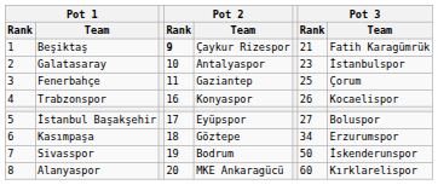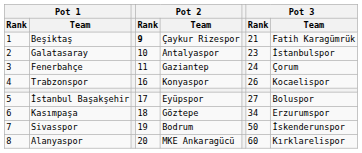Fenerbahçe | Pot 3 / Rank: 25 -> 24
